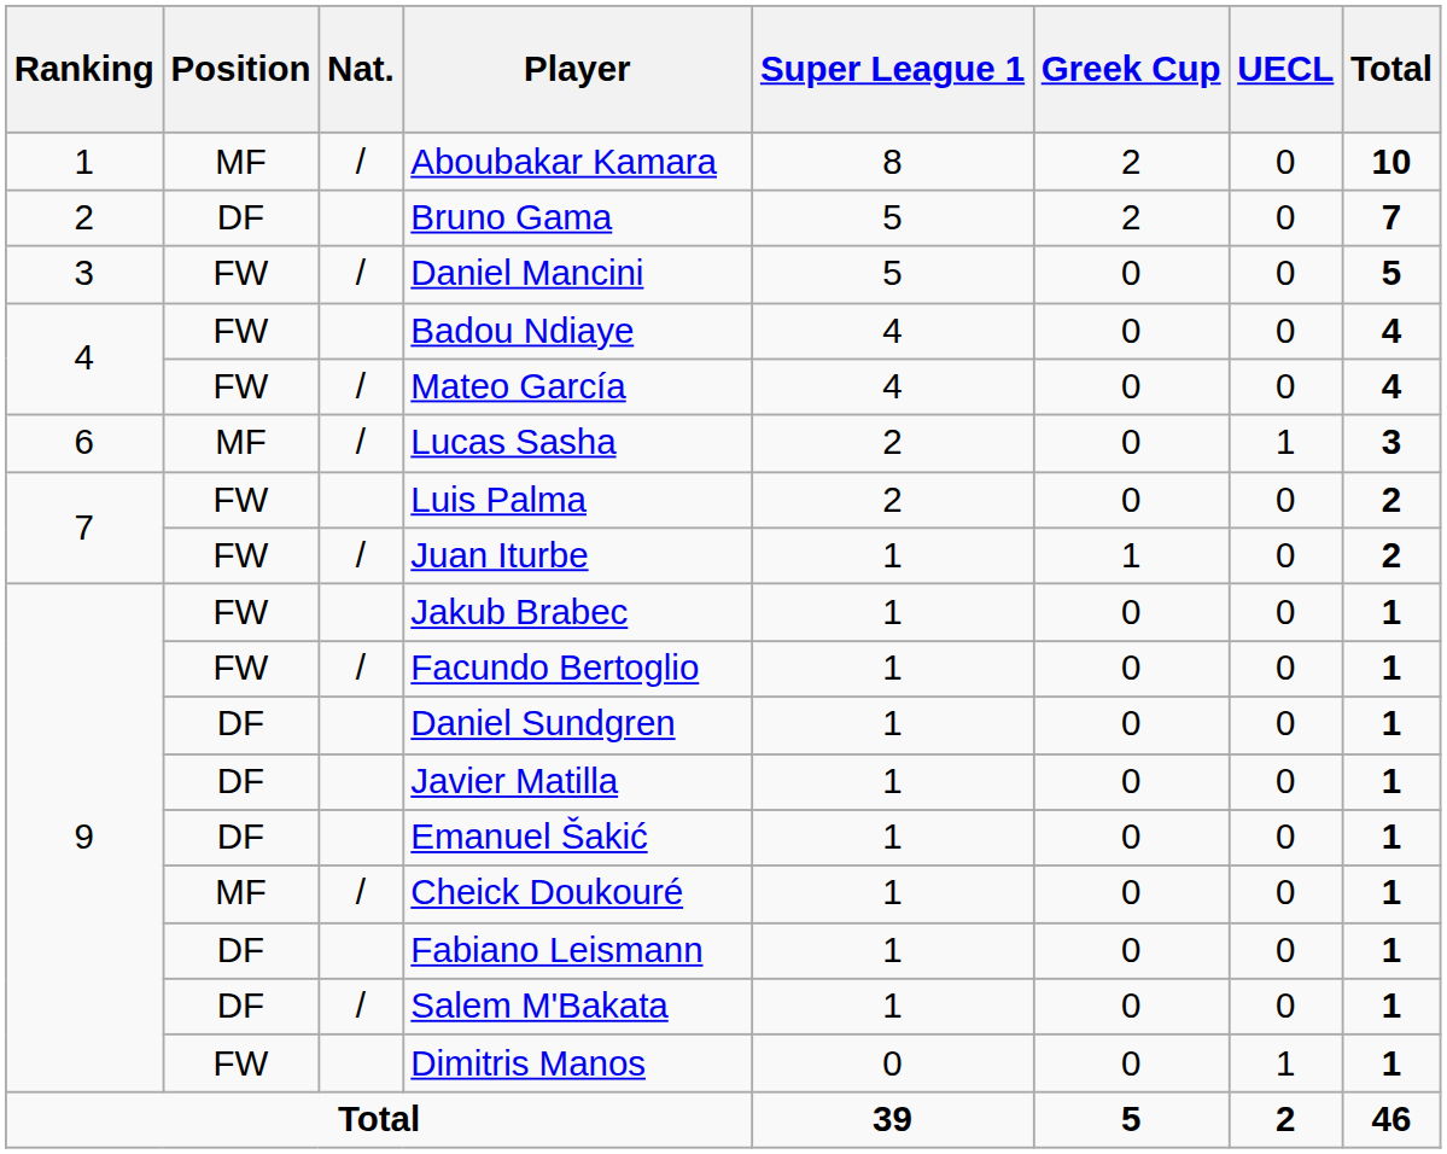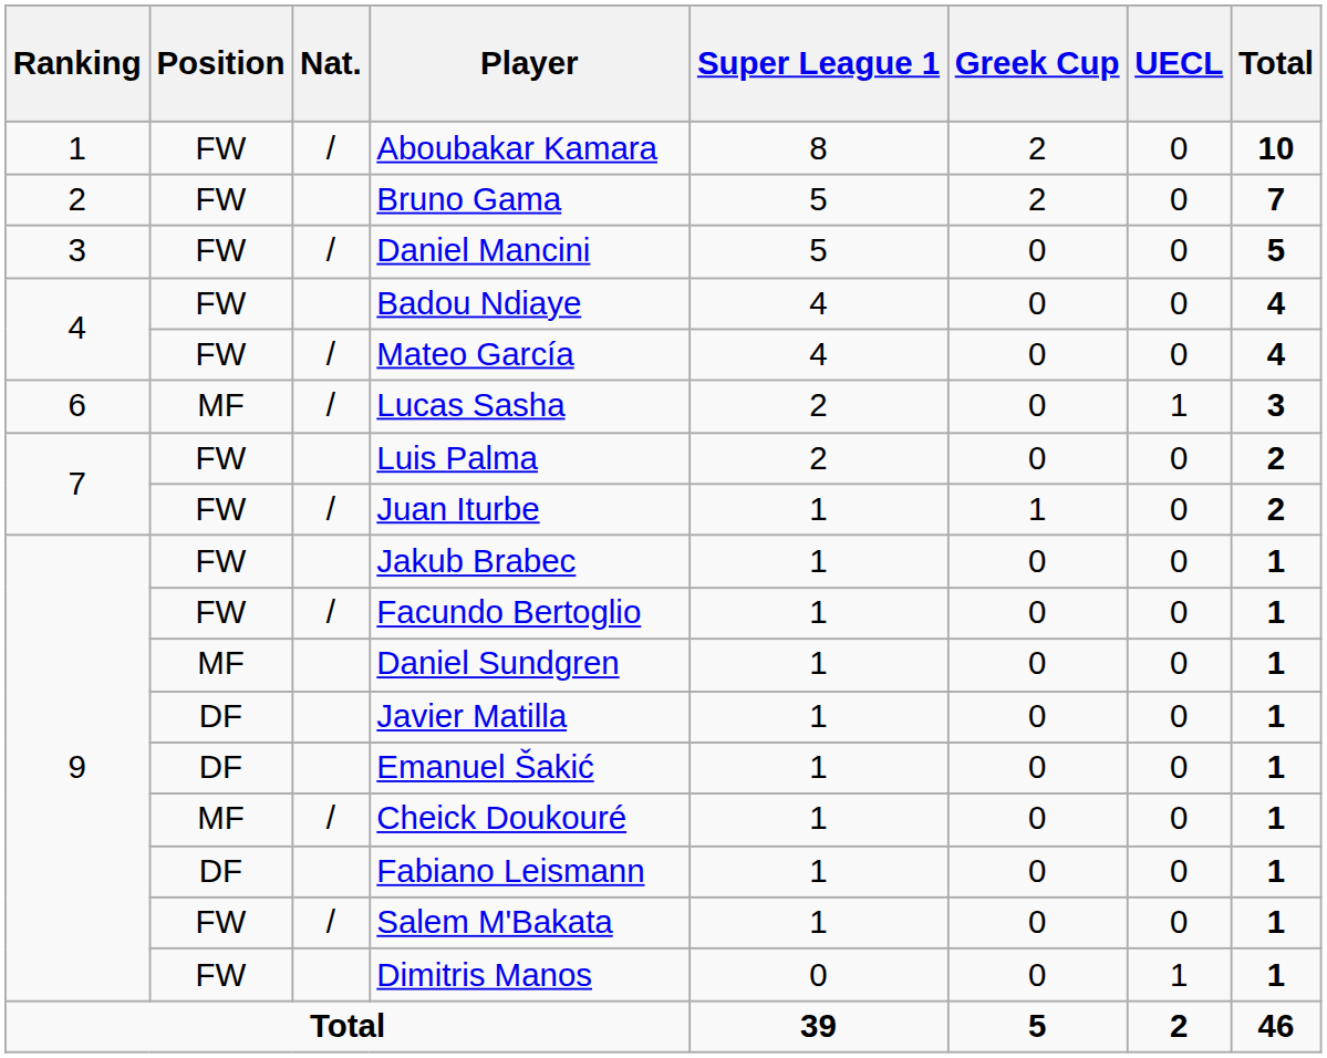Aboubakar Kamara | Position: MF -> FW
Bruno Gama | Position: DF -> FW
Daniel Sundgren | Position: DF -> MF
Salem M'Bakata | Position: DF -> FW
